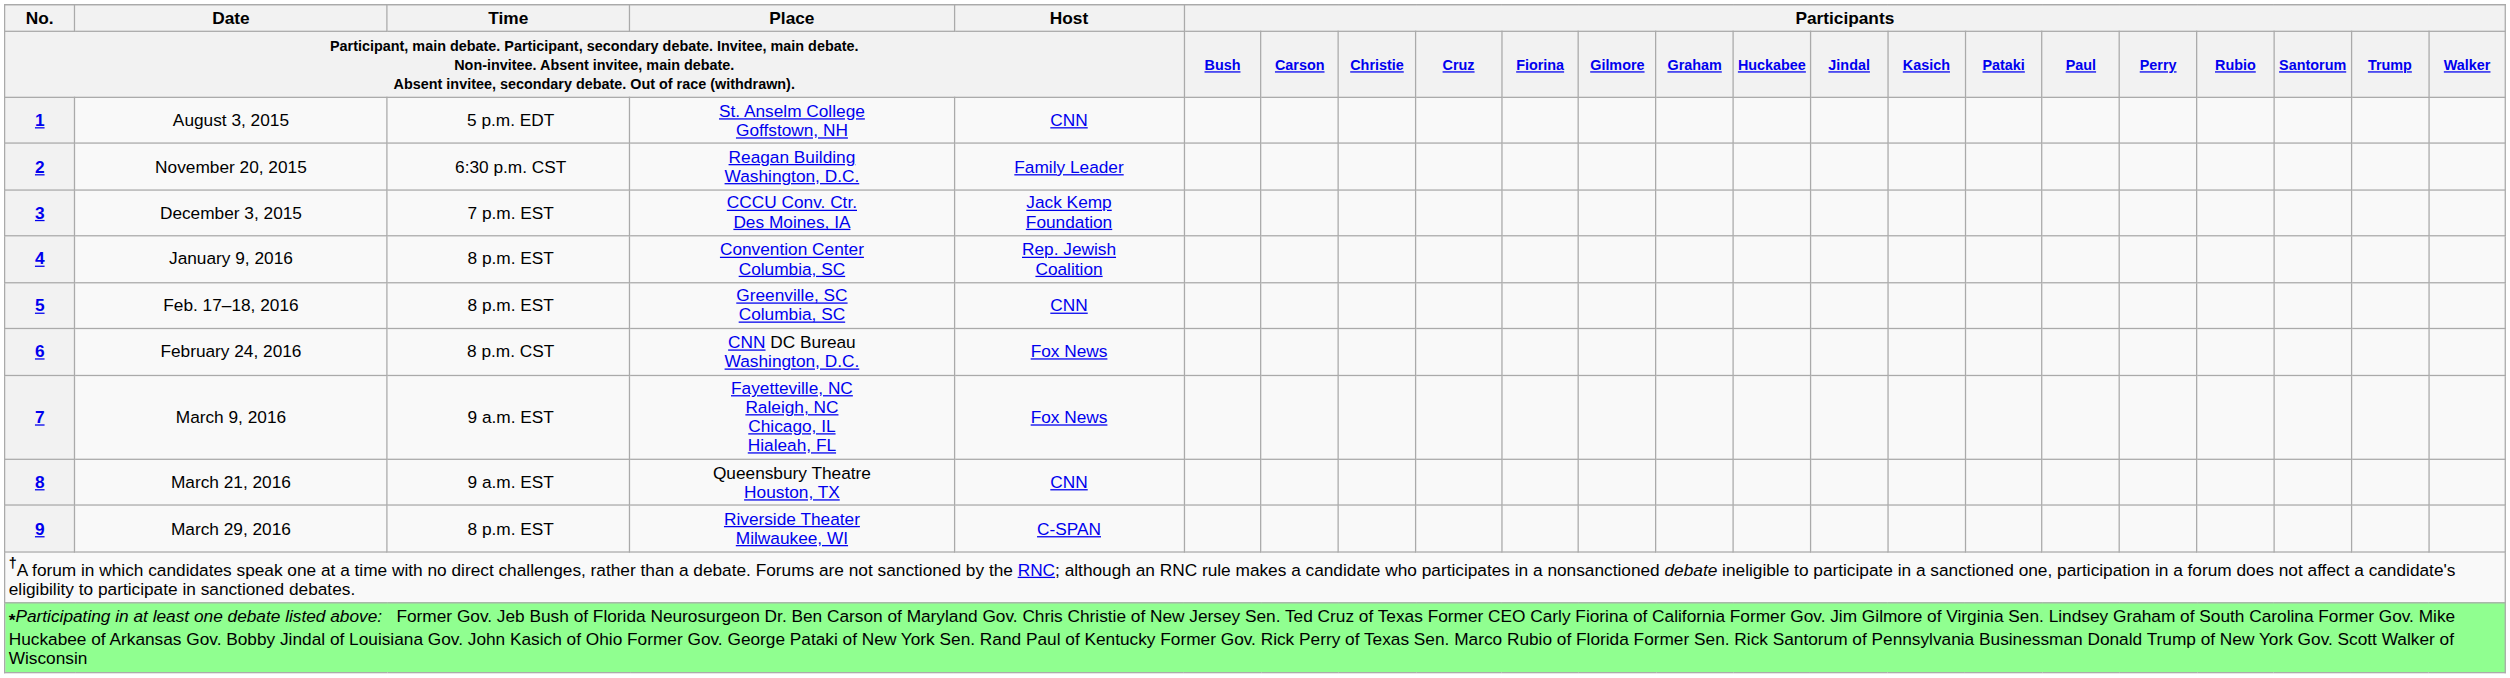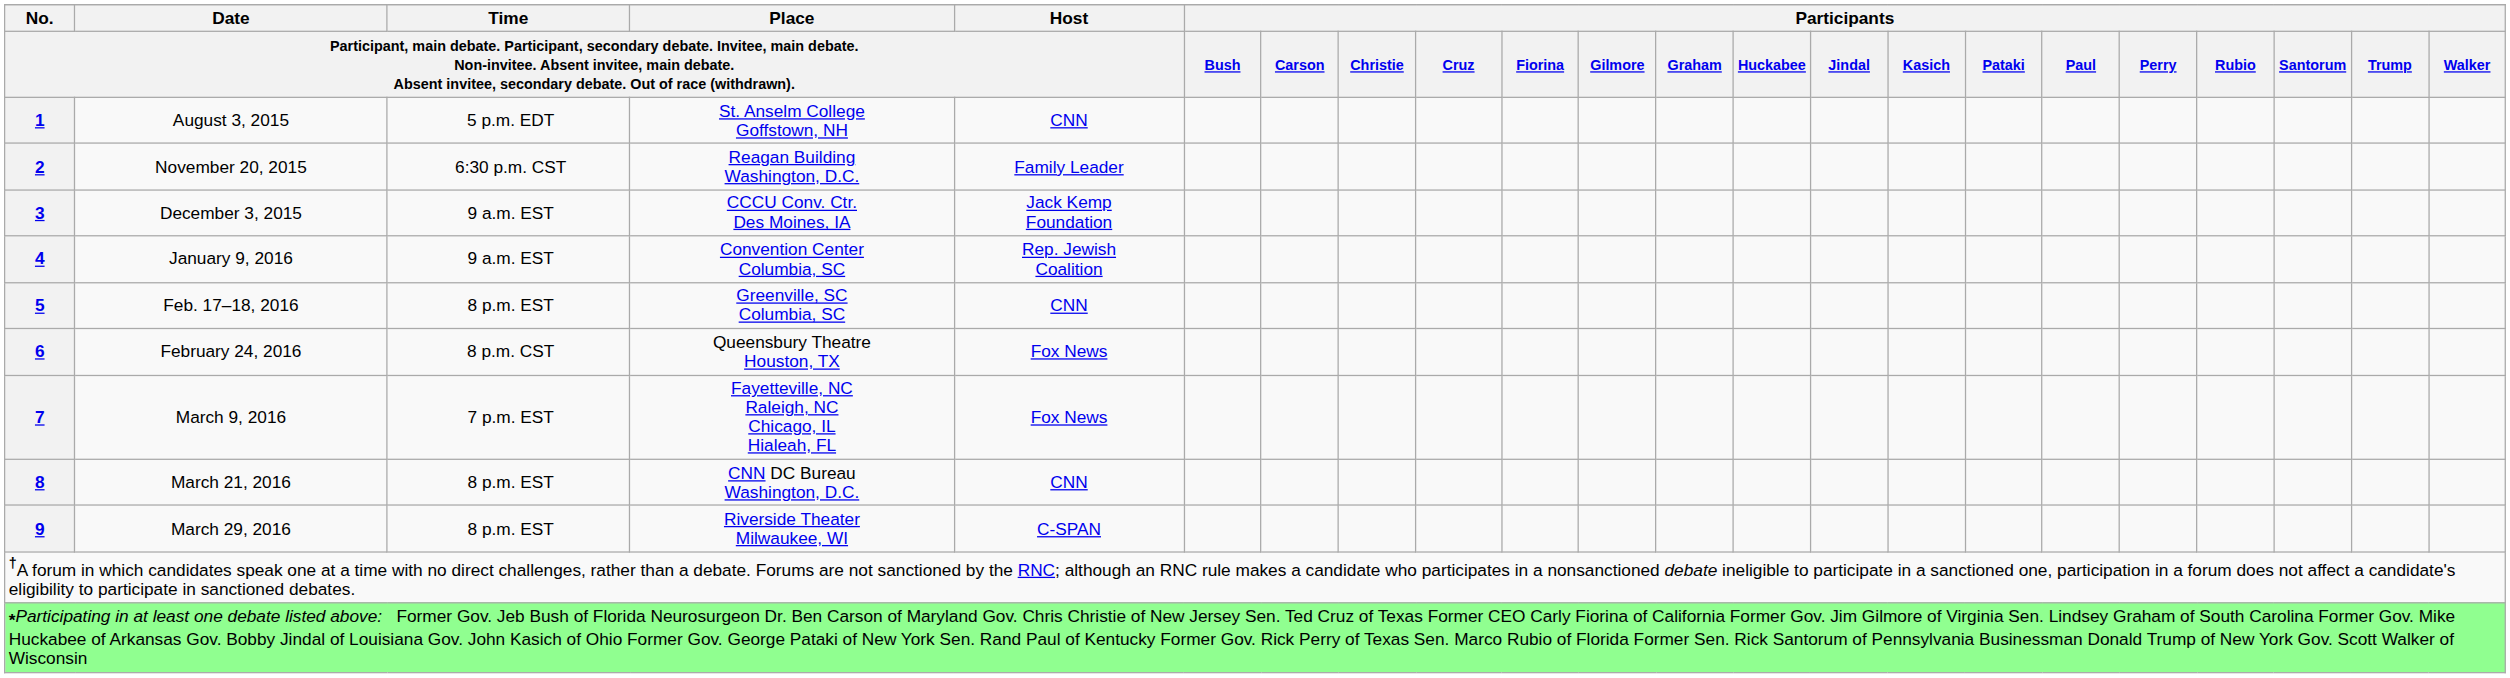December 3, 2015 | column 3: 7 p.m. EST -> 9 a.m. EST
January 9, 2016 | column 3: 8 p.m. EST -> 9 a.m. EST
February 24, 2016 | column 4: CNN DC Bureau Washington, D.C. -> Queensbury Theatre Houston, TX
March 9, 2016 | column 3: 9 a.m. EST -> 7 p.m. EST
March 21, 2016 | column 3: 9 a.m. EST -> 8 p.m. EST
March 21, 2016 | column 4: Queensbury Theatre Houston, TX -> CNN DC Bureau Washington, D.C.
